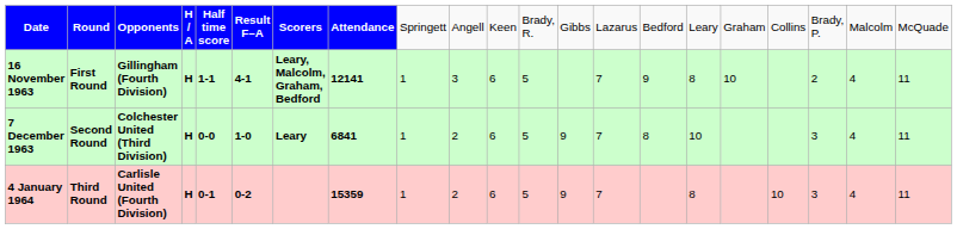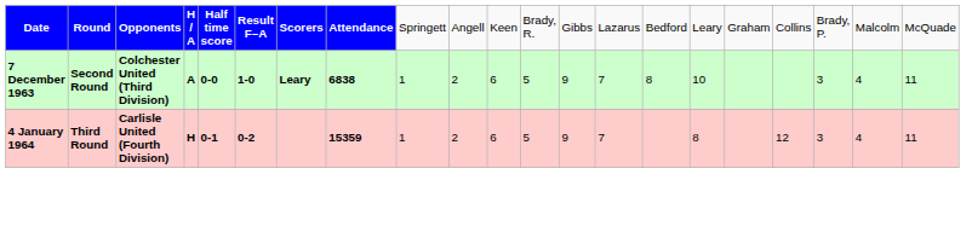- row: 16 November 1963 | First Round | Gillingham (Fourth Division) | H | 1-1 | 4-1 | Leary, Malcolm, Graham, Bedford | 12141 | 1 | 3 | 6 | 5 | 7 | 9 | 8 | 10 | 2 | 4 | 11
7 December 1963 | column 4: H -> A
7 December 1963 | column 8: 6841 -> 6838
4 January 1964 | column 18: 10 -> 12
